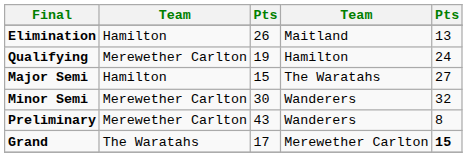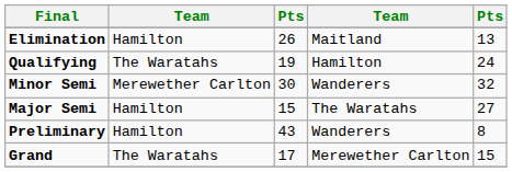Qualifying | column 2: Merewether Carlton -> The Waratahs
rows swapped: Minor Semi <-> Major Semi
Preliminary | column 2: Merewether Carlton -> Hamilton
Grand | column 5: bold -> normal
